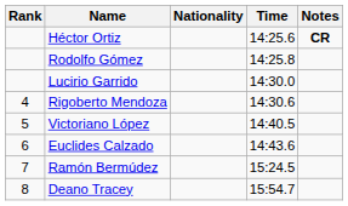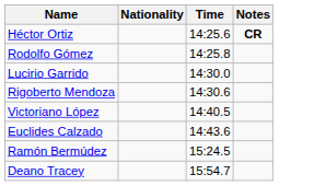- column: Rank | 4 | 5 | 6 | 7 | 8
